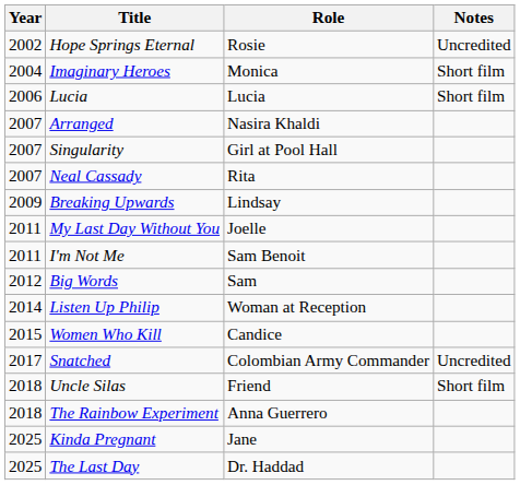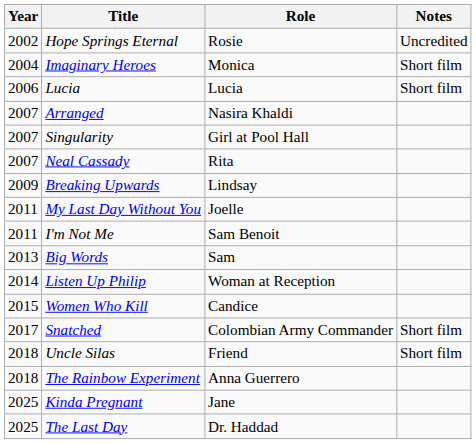Big Words | Year: 2012 -> 2013
Snatched | Notes: Uncredited -> Short film
